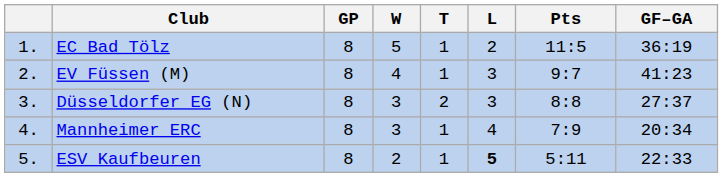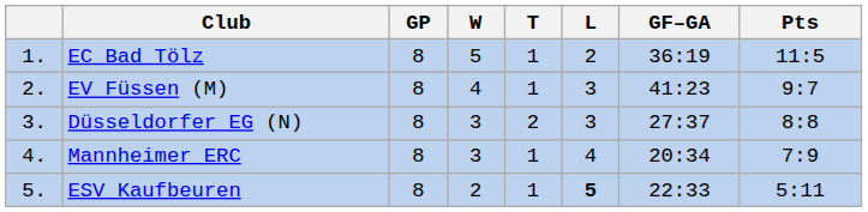columns swapped: GF–GA <-> Pts
